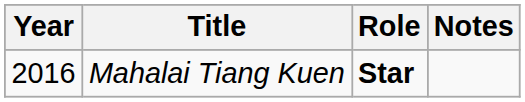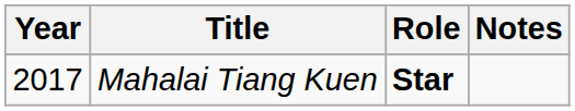Mahalai Tiang Kuen | Year: 2016 -> 2017
